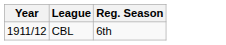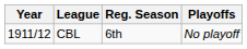+ column: Playoffs | No playoff
